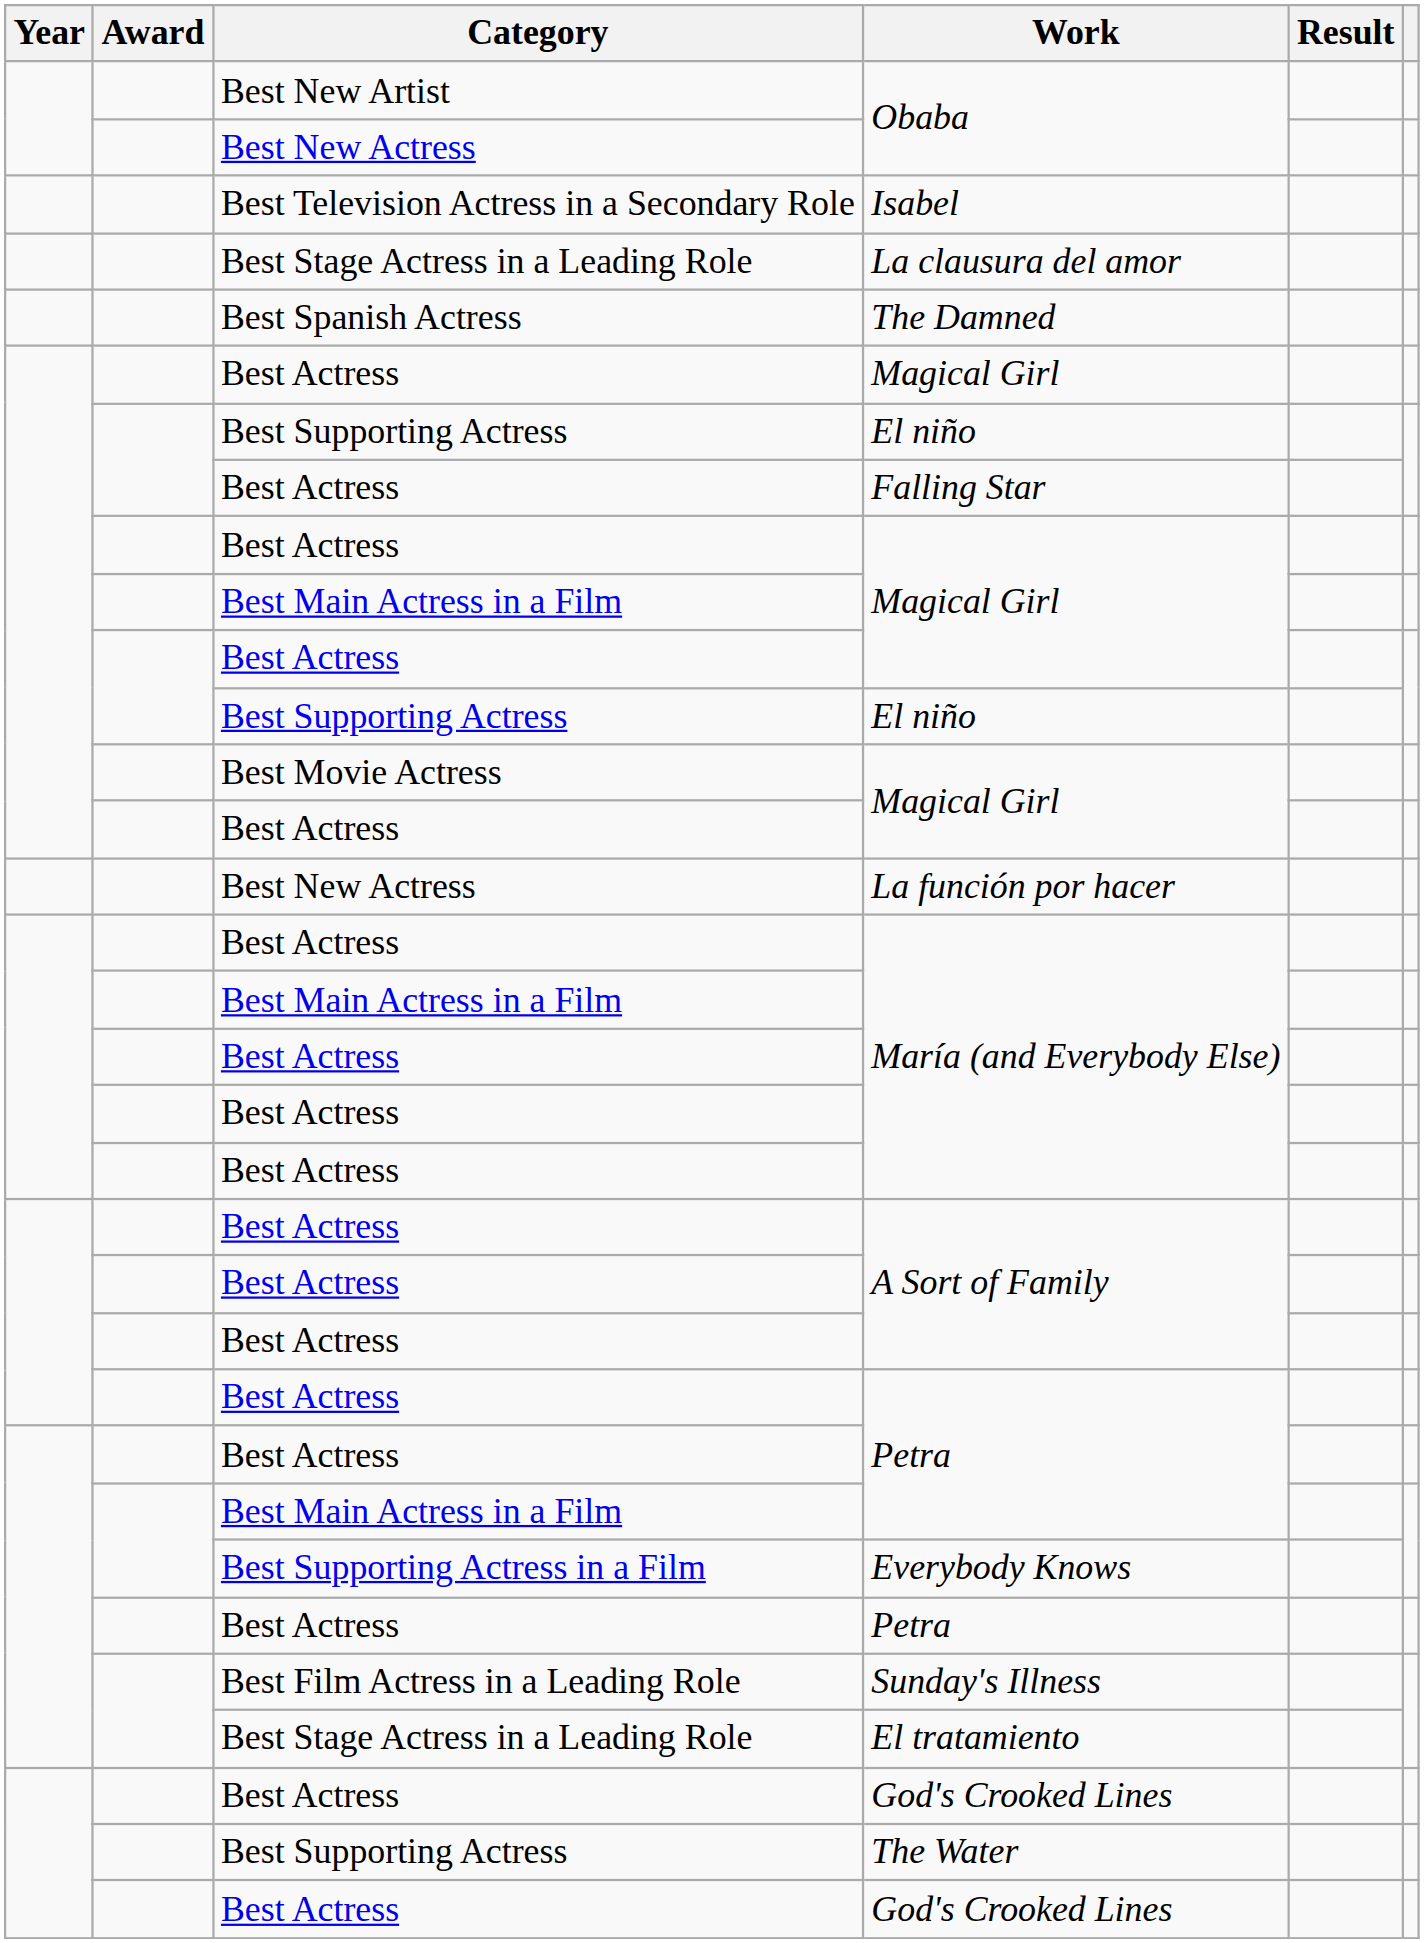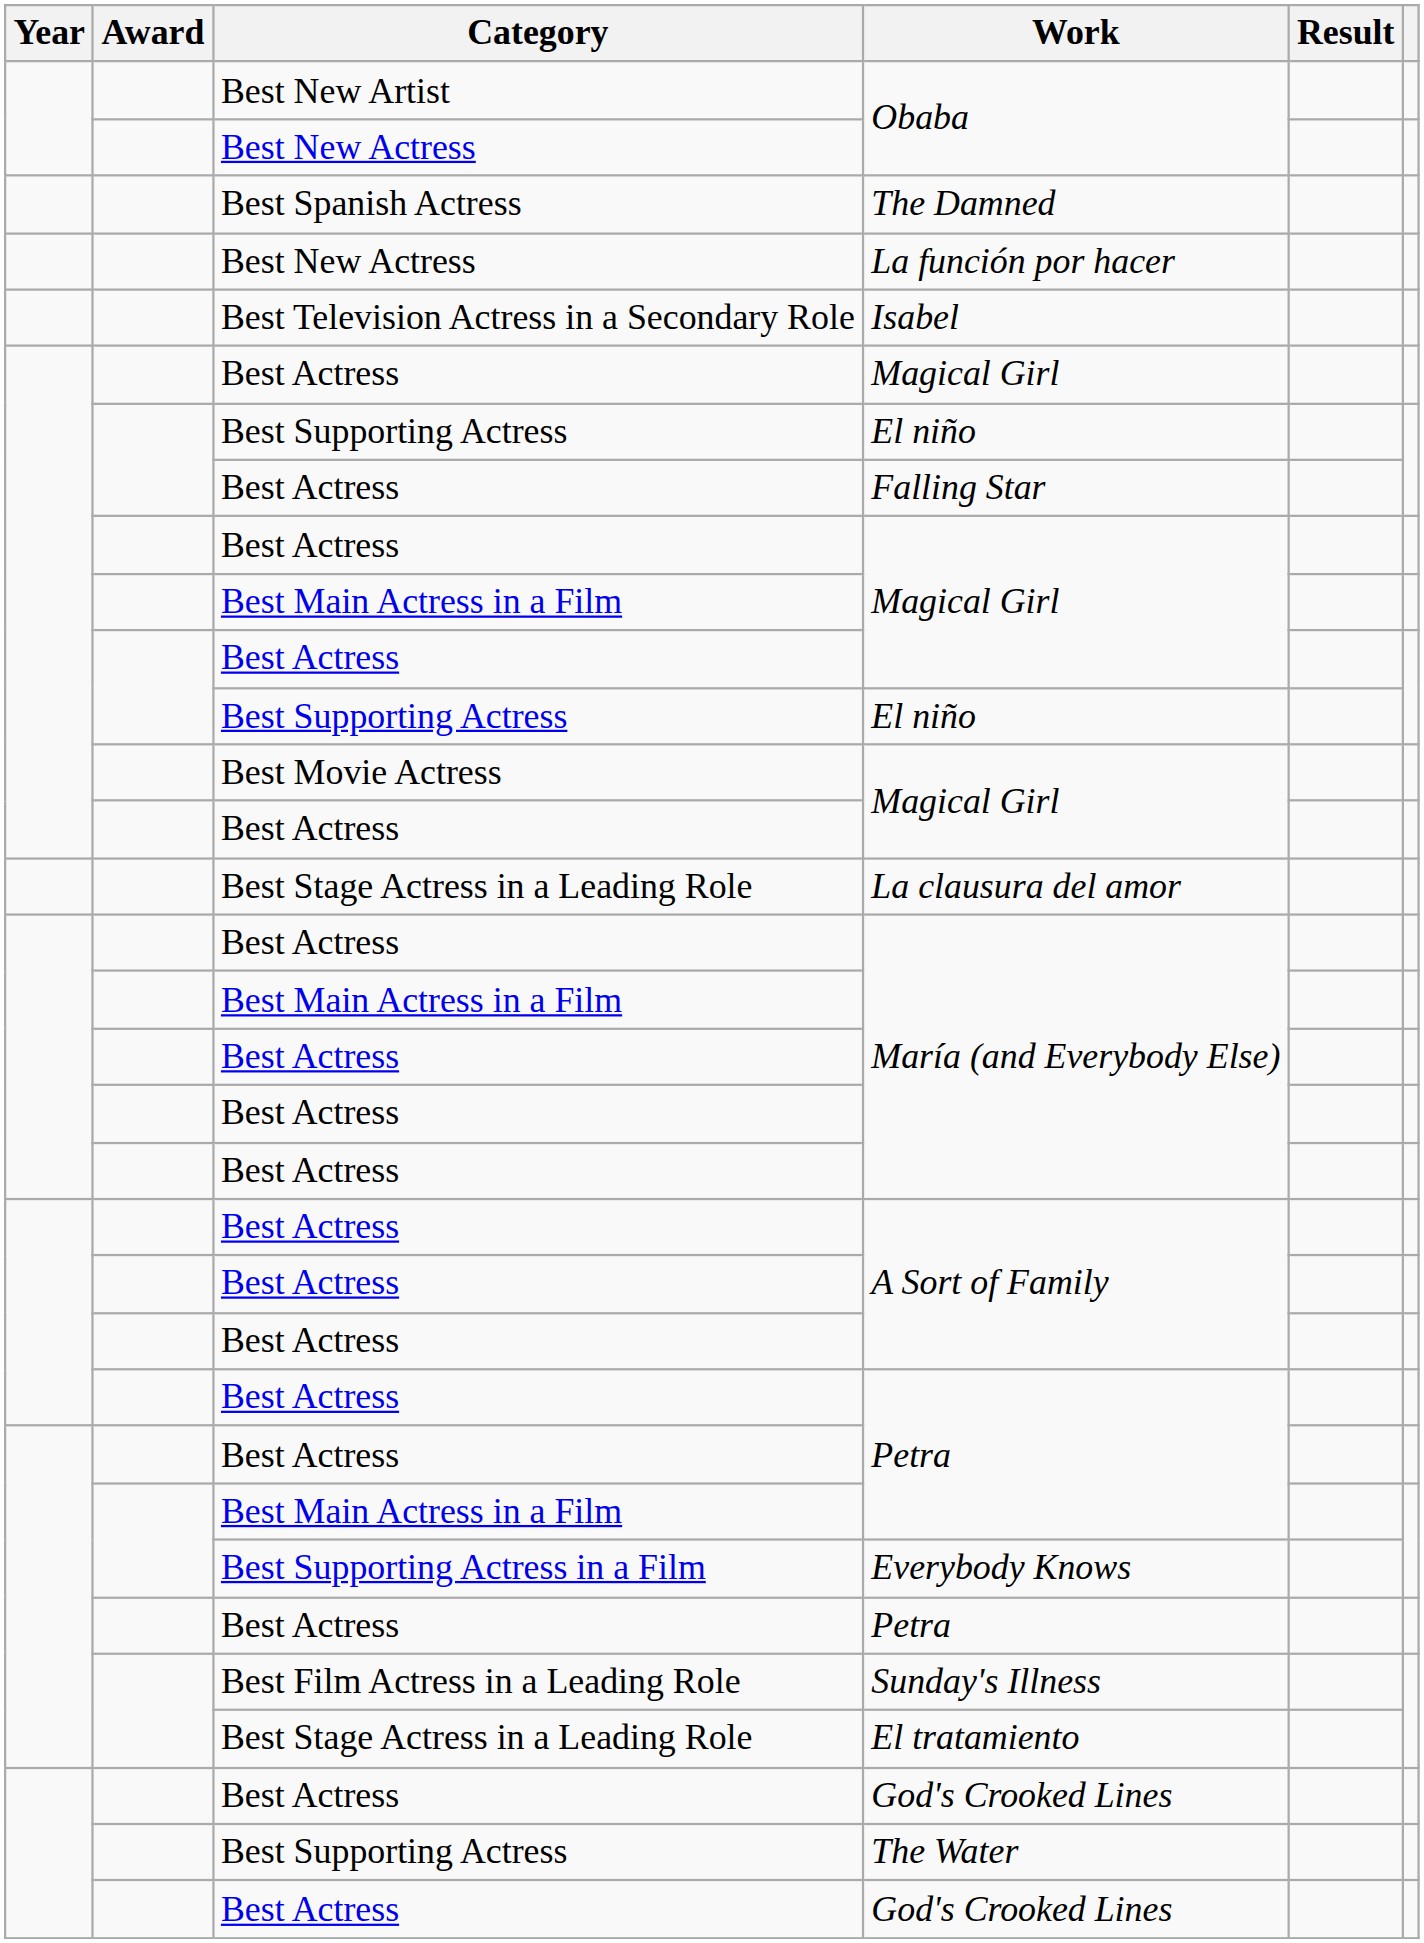rows swapped: The Damned <-> Isabel
rows swapped: La función por hacer <-> La clausura del amor
